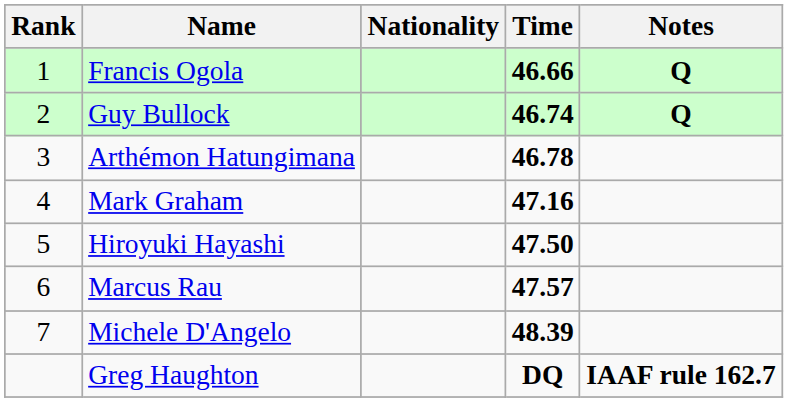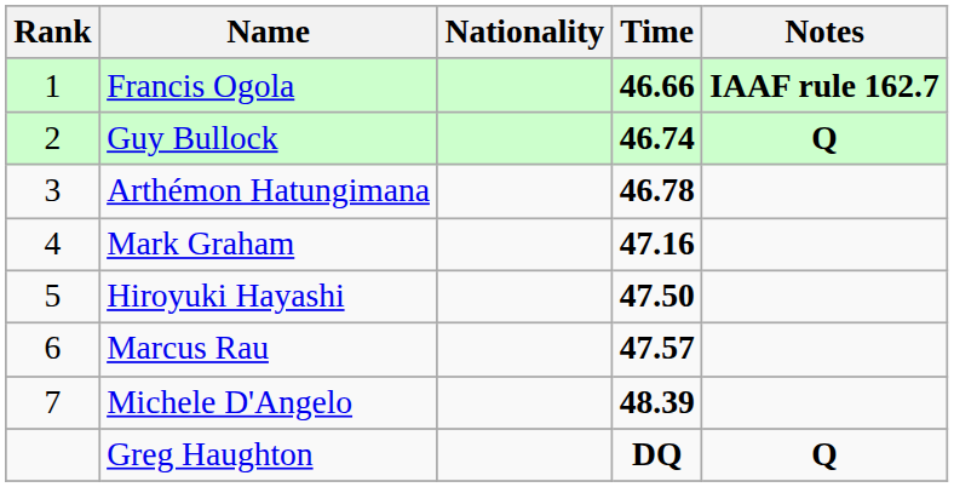Francis Ogola | Notes: Q -> IAAF rule 162.7
Greg Haughton | Notes: IAAF rule 162.7 -> Q
